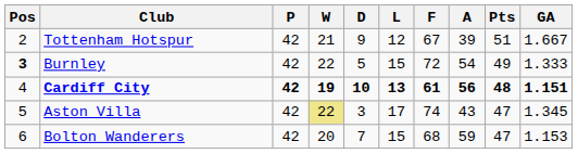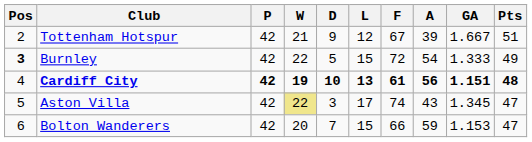columns swapped: GA <-> Pts
Bolton Wanderers | F: 68 -> 66
